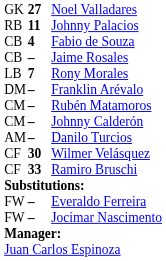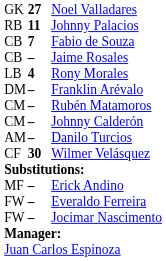Fabio de Souza | column 2: 4 -> 7
Rony Morales | column 2: 7 -> 4
- row: CF | 33 | Ramiro Bruschi
+ row: MF | – | Erick Andino
